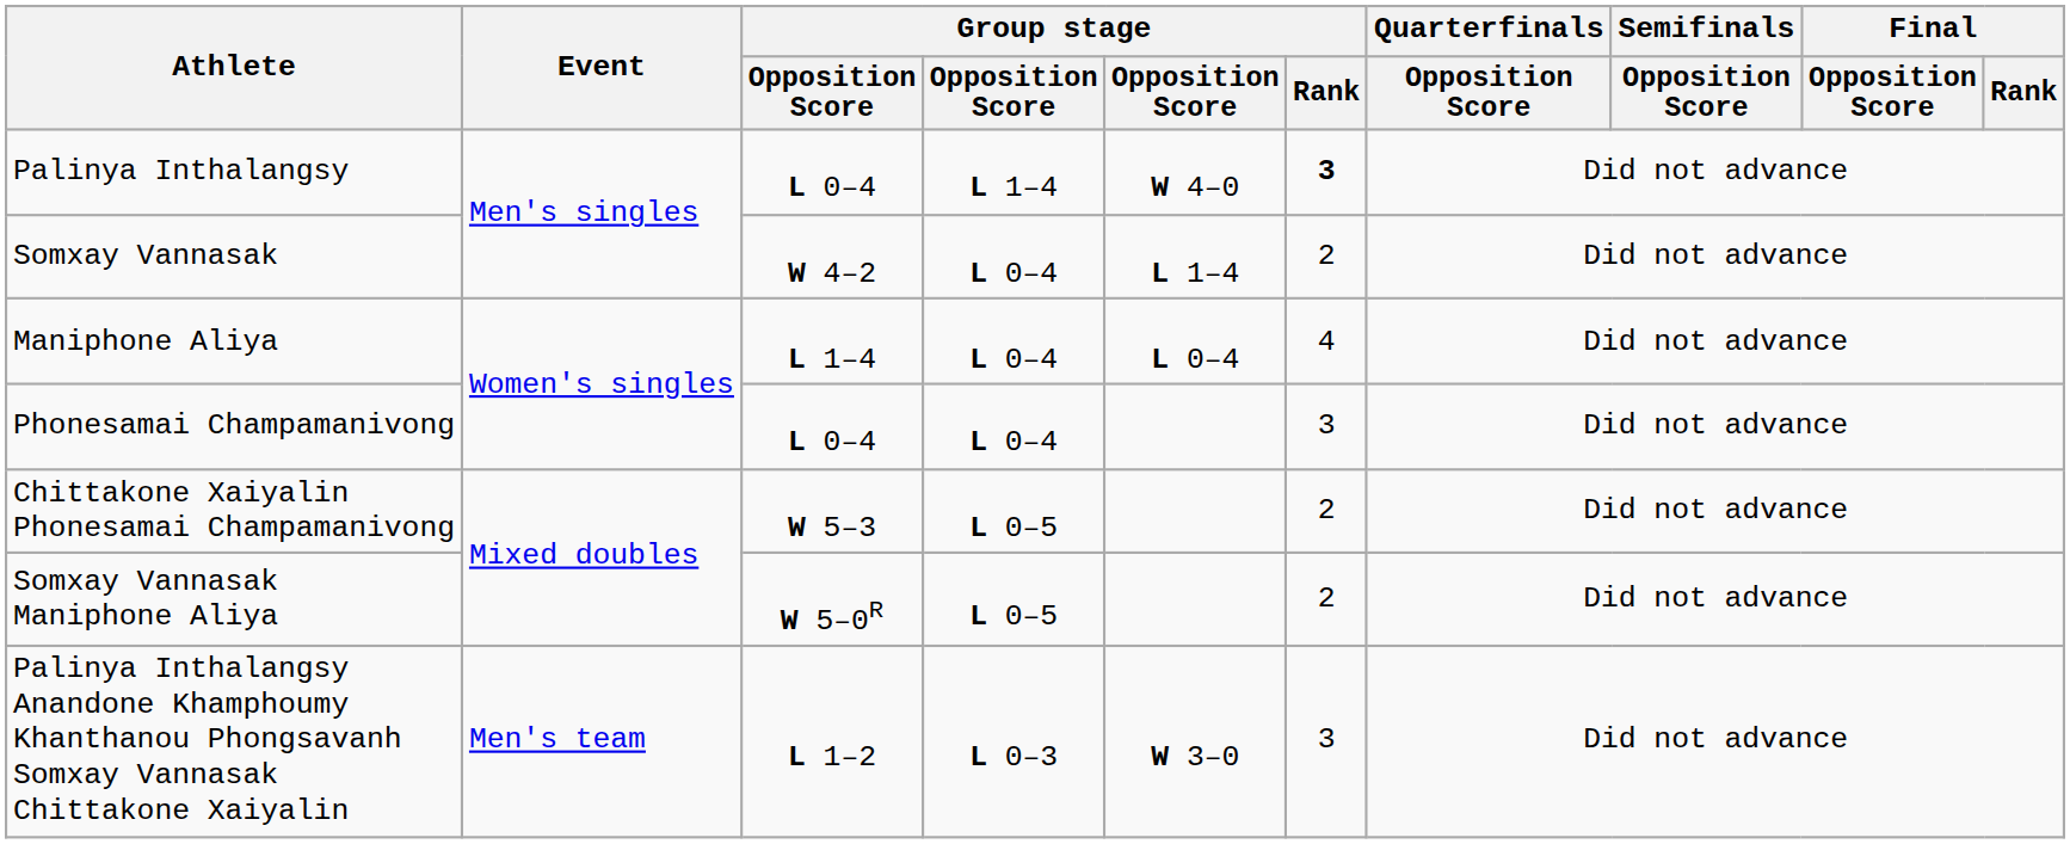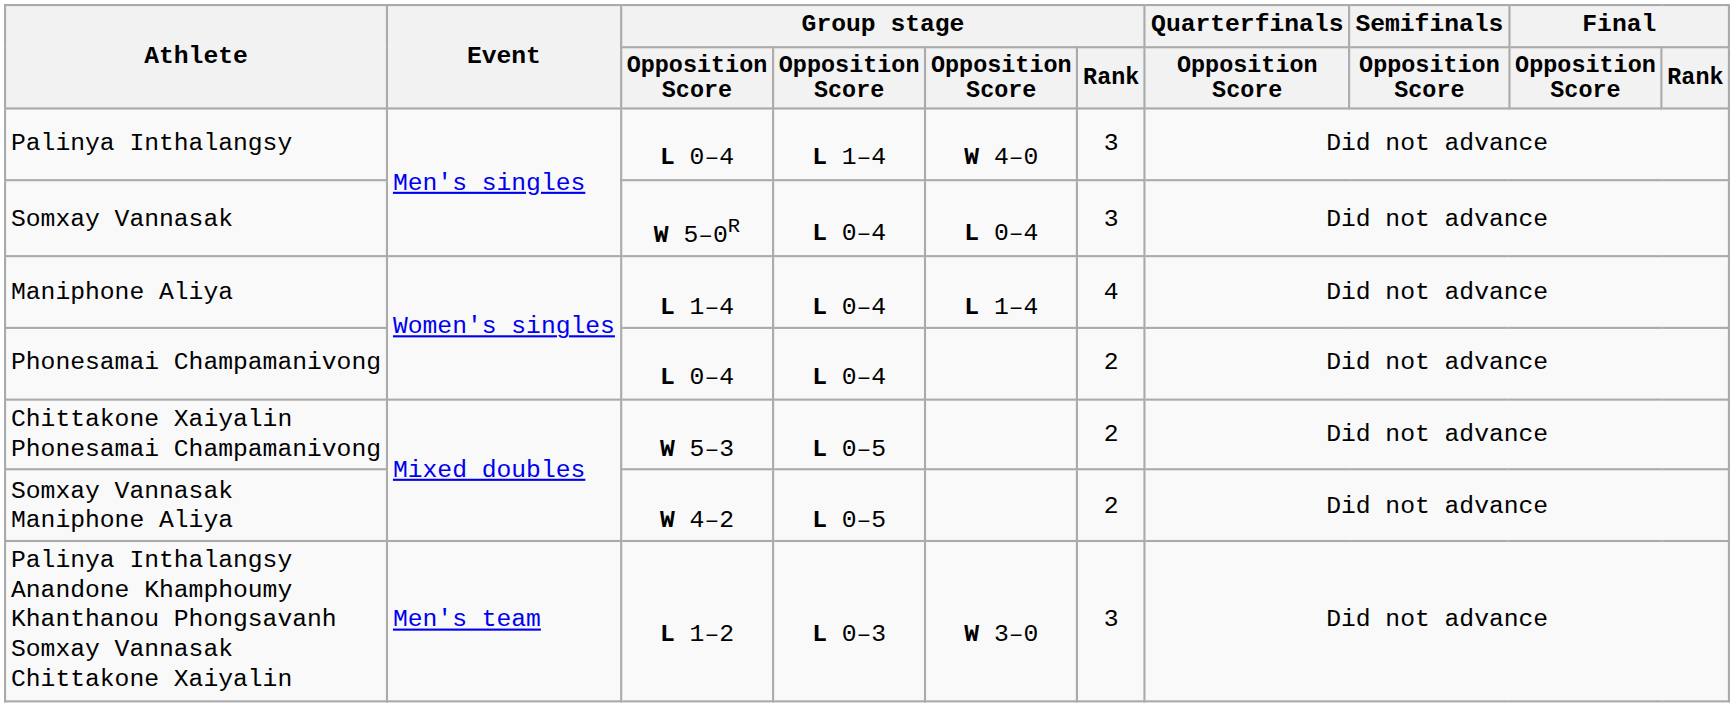Palinya Inthalangsy | Group stage / Rank: bold -> normal
Somxay Vannasak | column 3: W 4–2 -> W 5–0R
Somxay Vannasak | column 5: L 1–4 -> L 0–4
Somxay Vannasak | Group stage / Rank: 2 -> 3
Maniphone Aliya | column 5: L 0–4 -> L 1–4
Phonesamai Champamanivong | Group stage / Rank: 3 -> 2
Somxay Vannasak Maniphone Aliya | column 3: W 5–0R -> W 4–2
